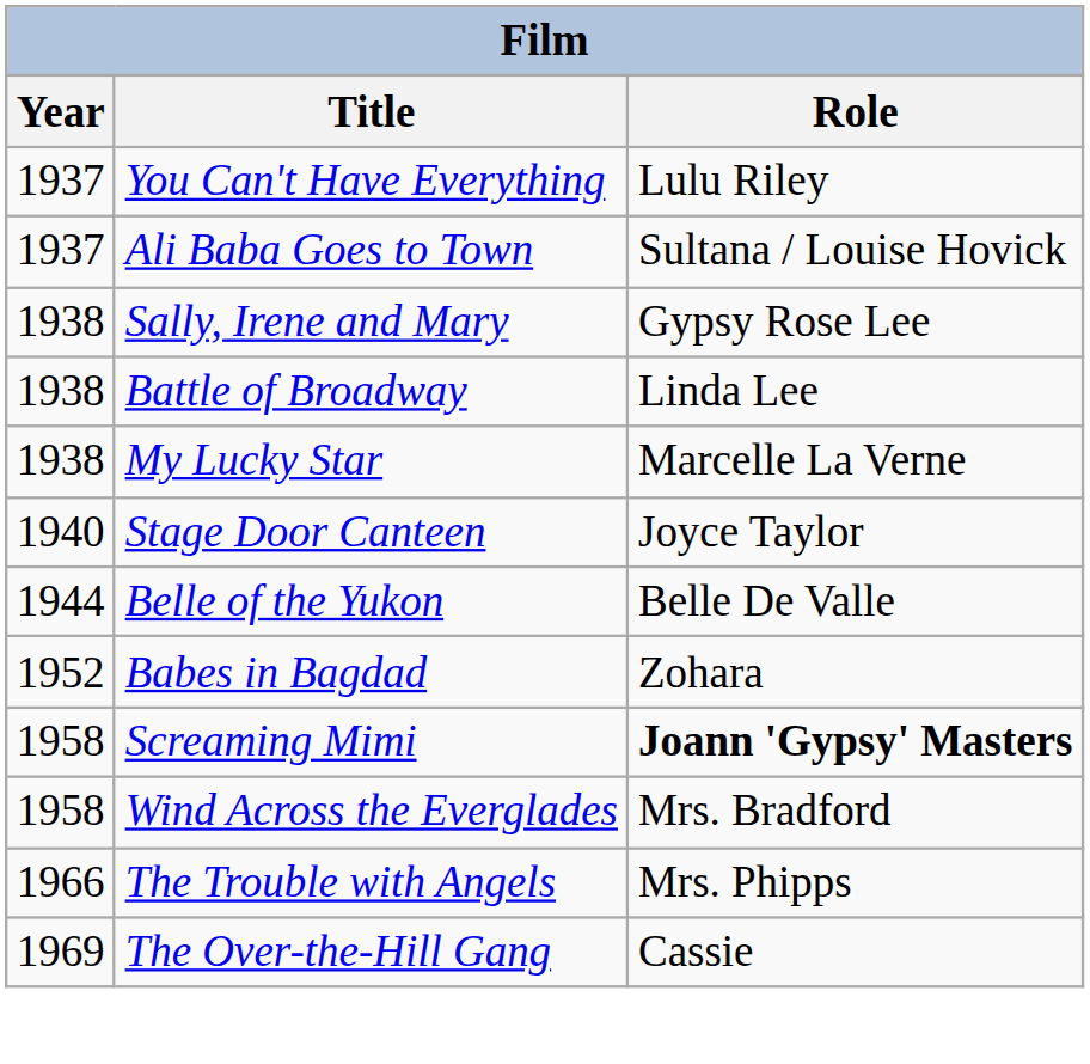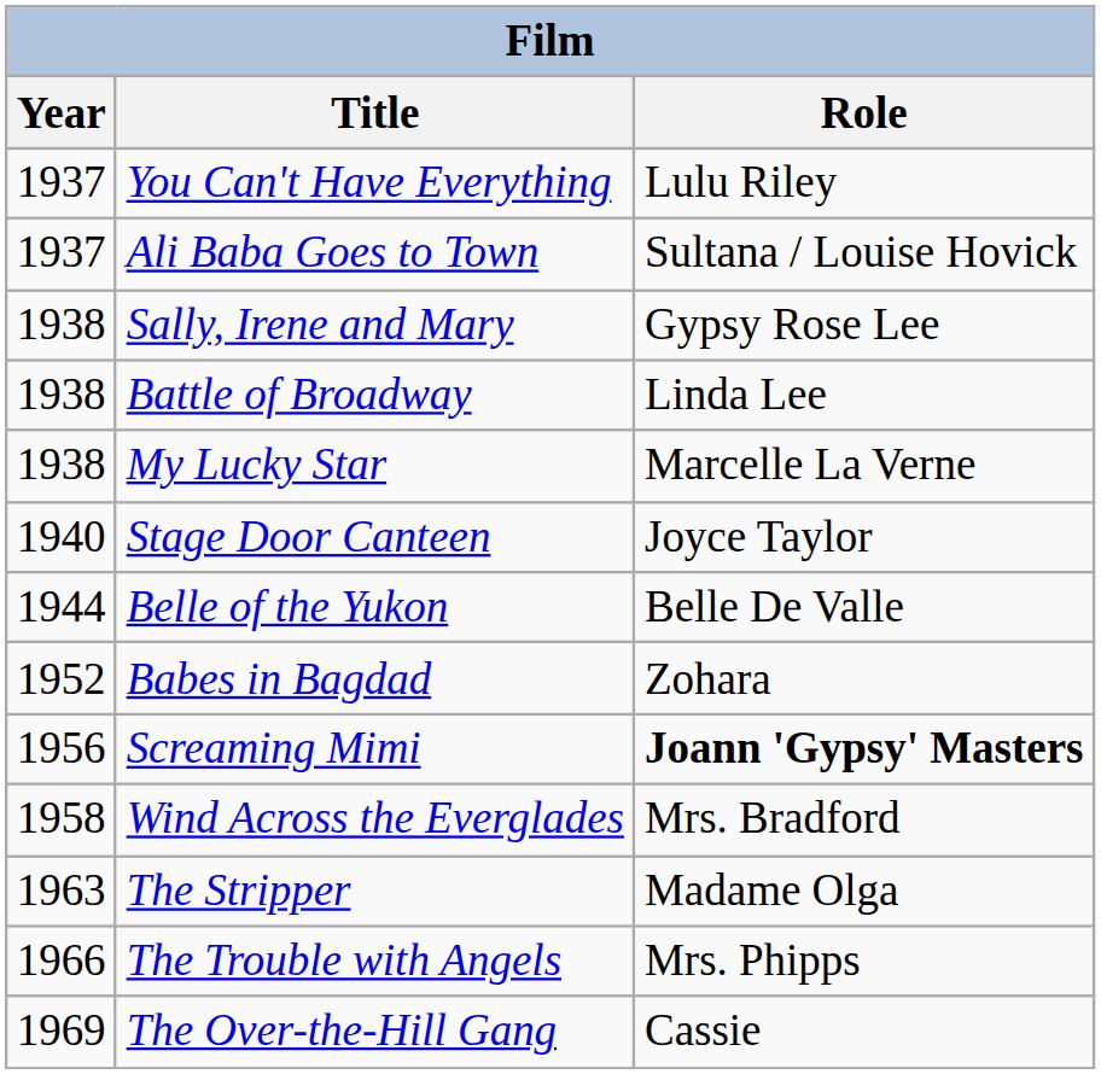Screaming Mimi | Year: 1958 -> 1956
+ row: 1963 | The Stripper | Madame Olga
